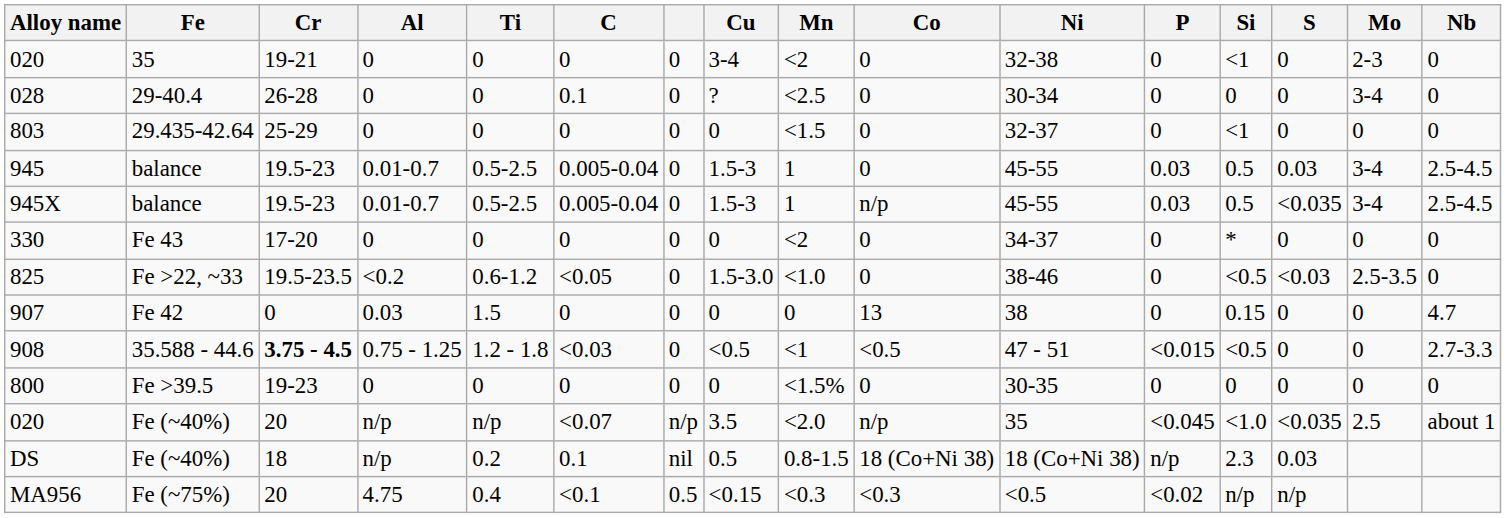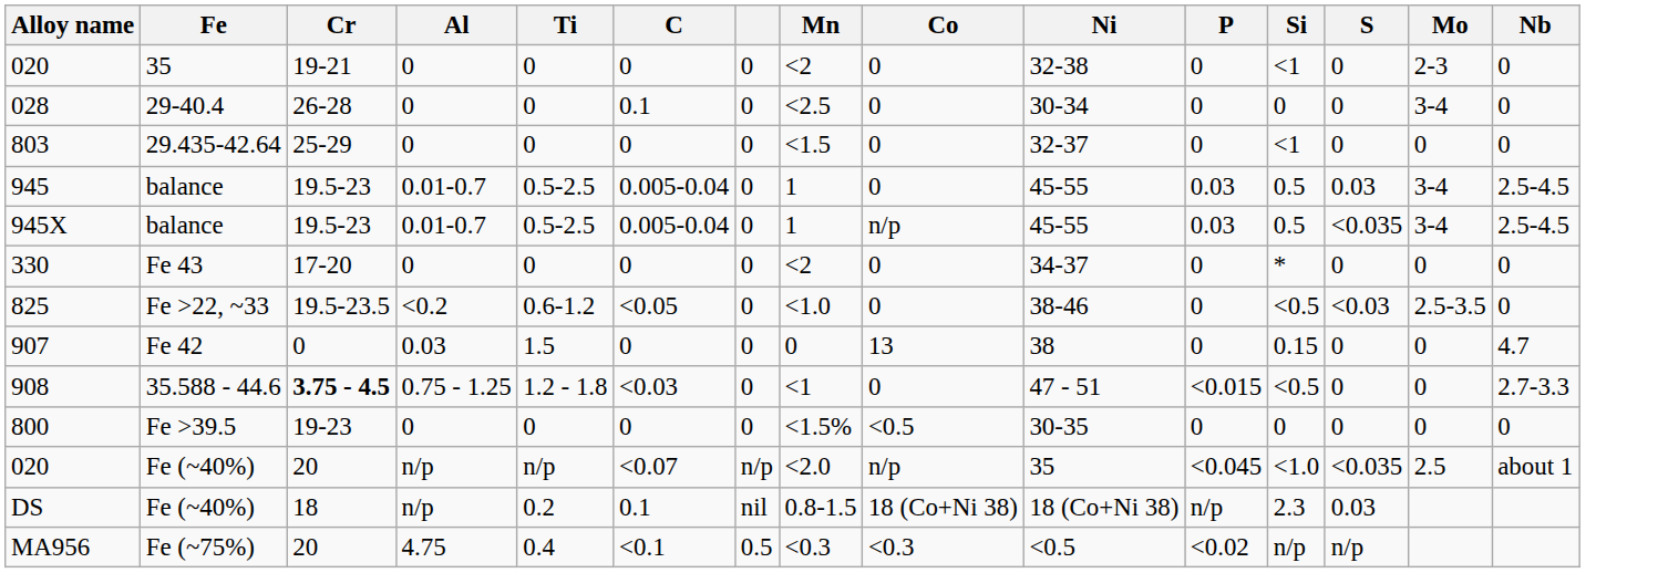- column: Cu | 3-4 | ? | 0 | 1.5-3 | 1.5-3 | 0 | 1.5-3.0 | 0 | <0.5 | 0 | 3.5 | 0.5 | <0.15
908 | Co: <0.5 -> 0
800 | Co: 0 -> <0.5
